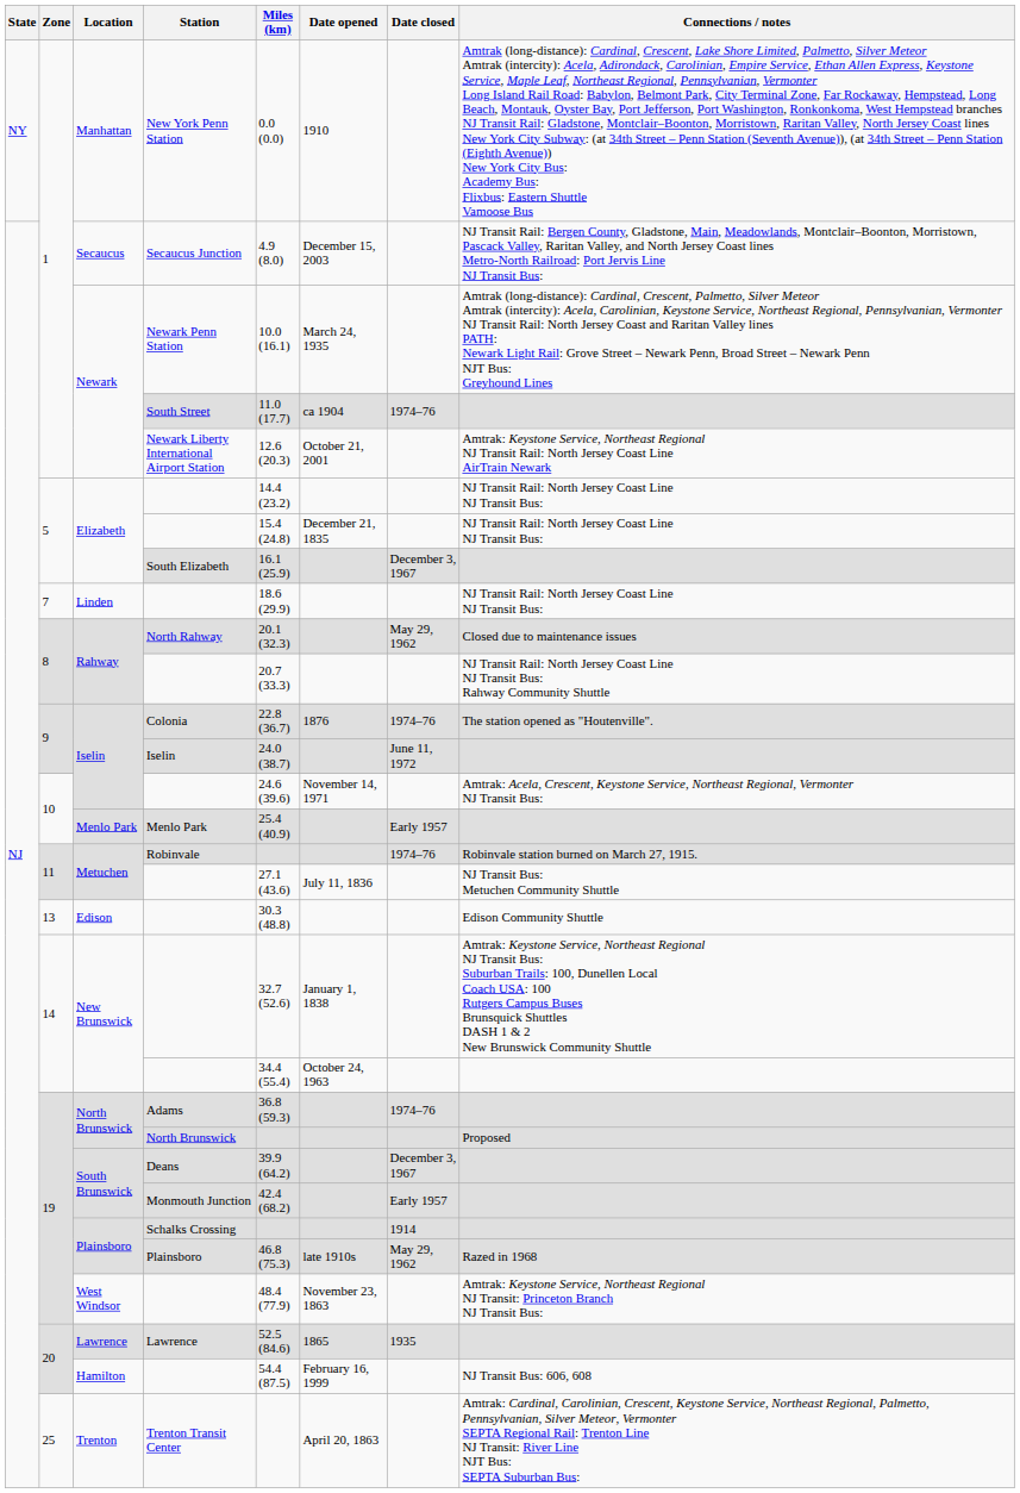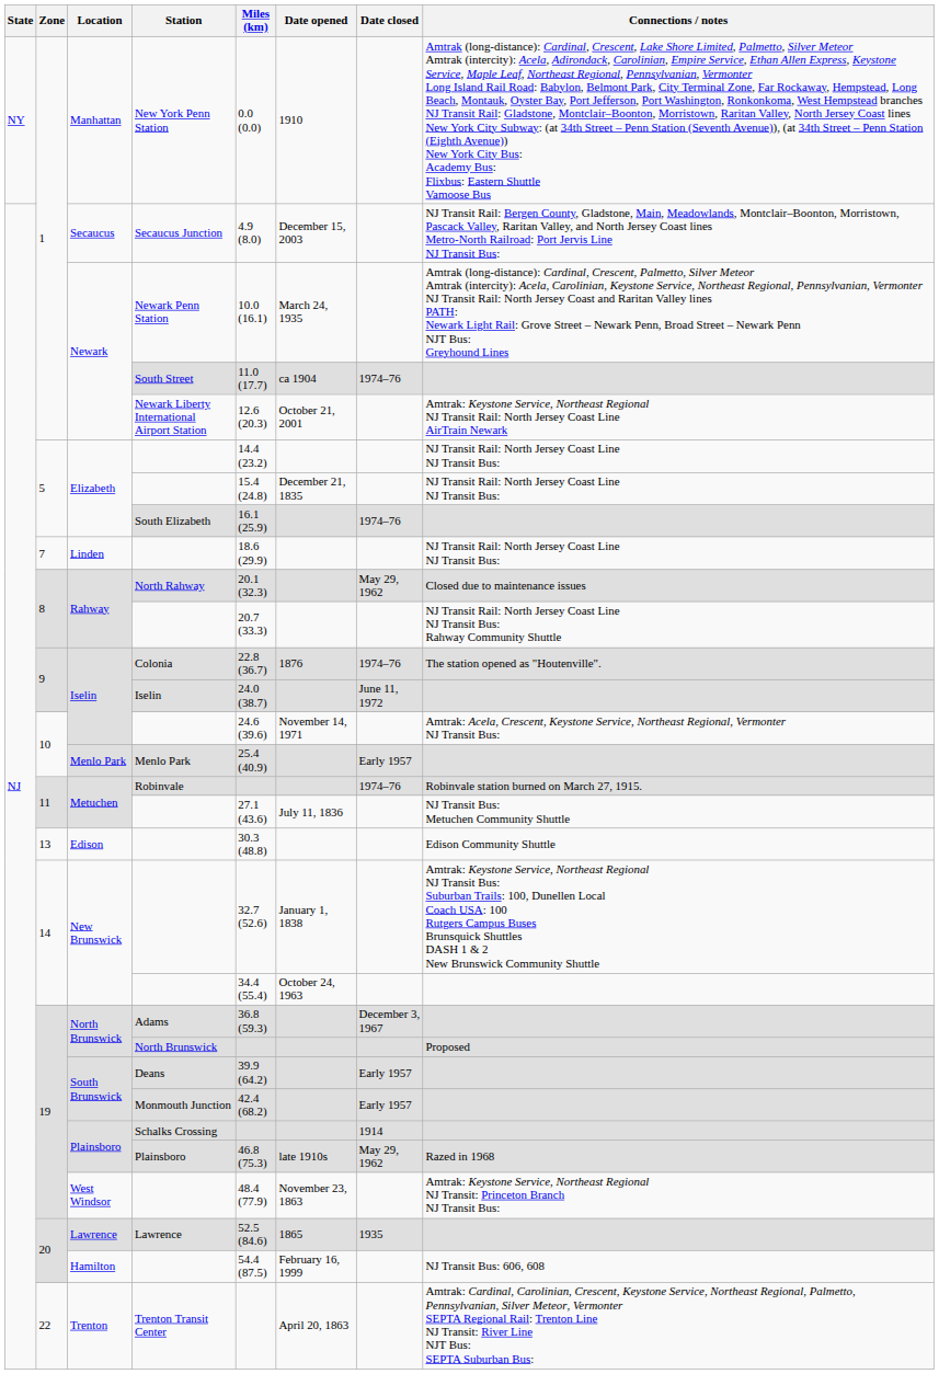South Elizabeth | Date closed: December 3, 1967 -> 1974–76
Adams | Date closed: 1974–76 -> December 3, 1967
Deans | Date closed: December 3, 1967 -> Early 1957
Trenton Transit Center | Zone: 25 -> 22
